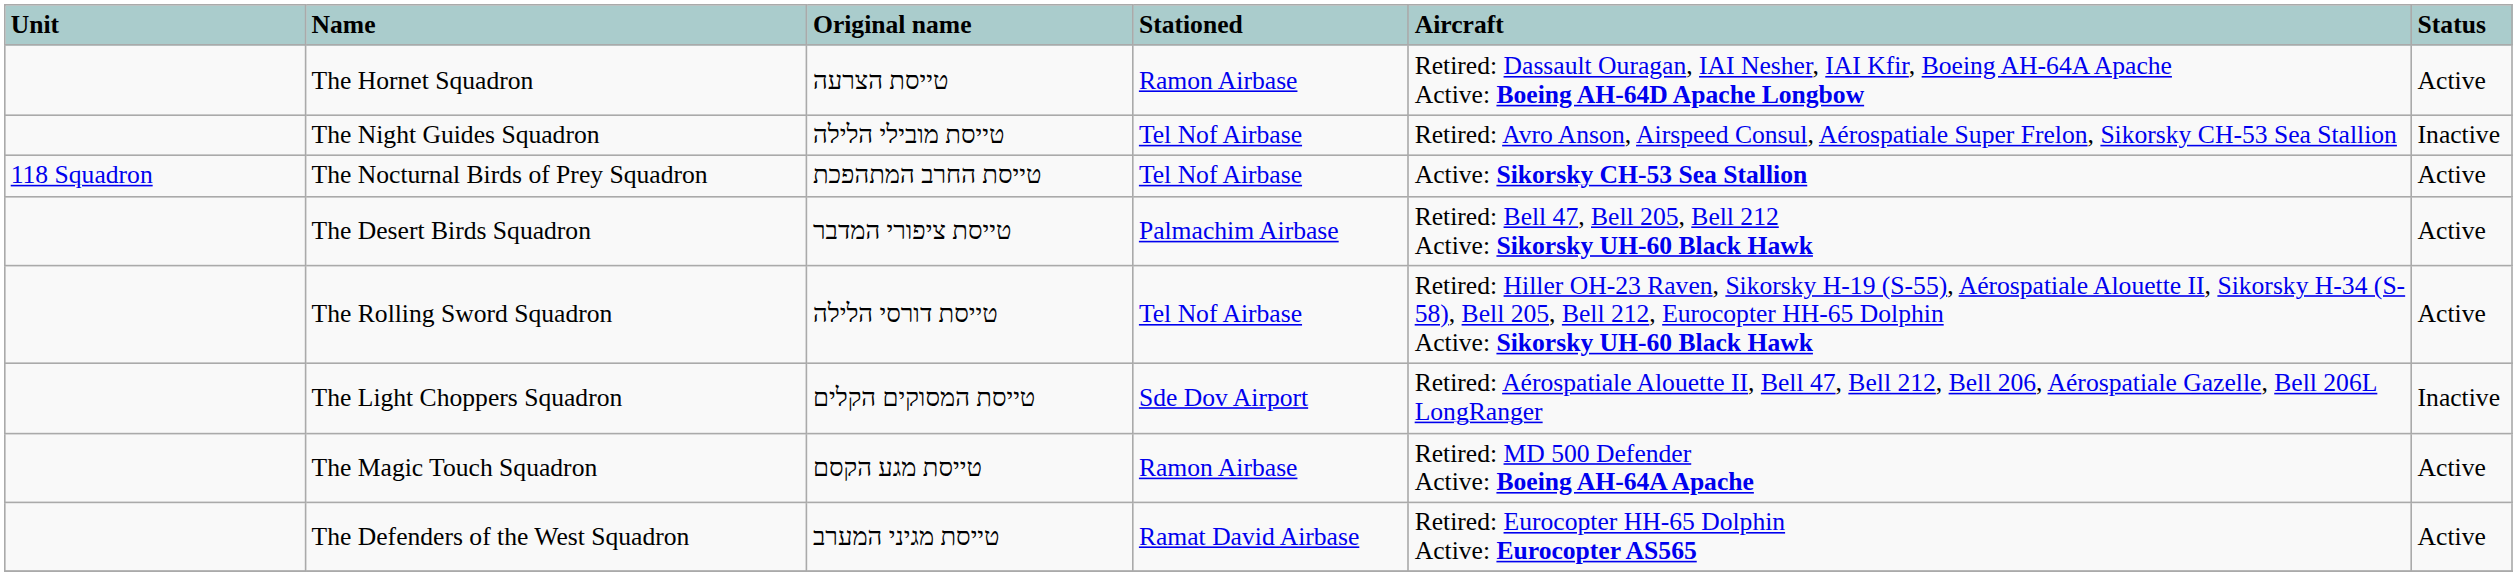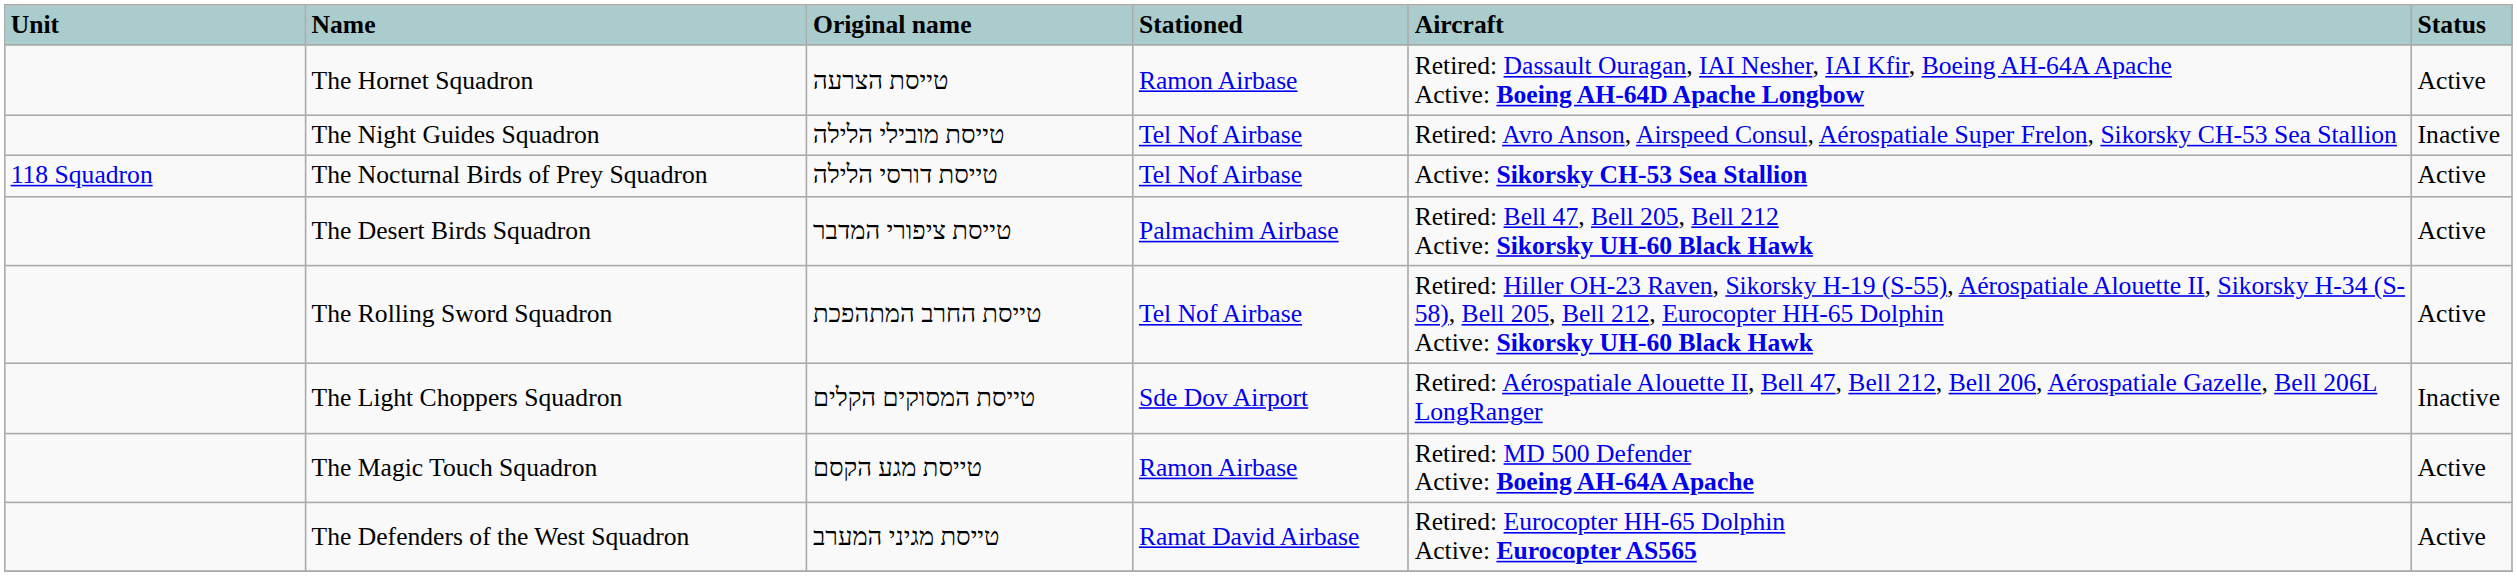The Nocturnal Birds of Prey Squadron | Original name: טייסת החרב המתהפכת -> טייסת דורסי הלילה
The Rolling Sword Squadron | Original name: טייסת דורסי הלילה -> טייסת החרב המתהפכת
